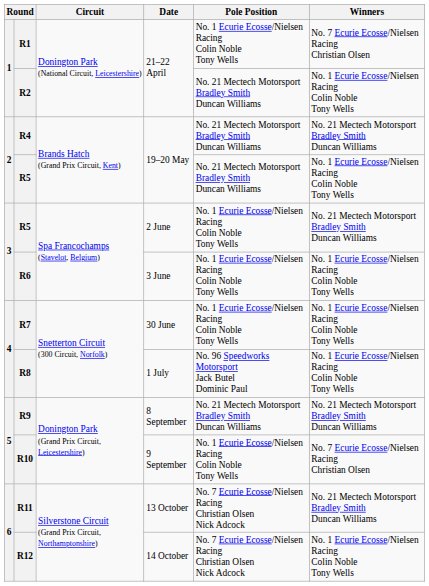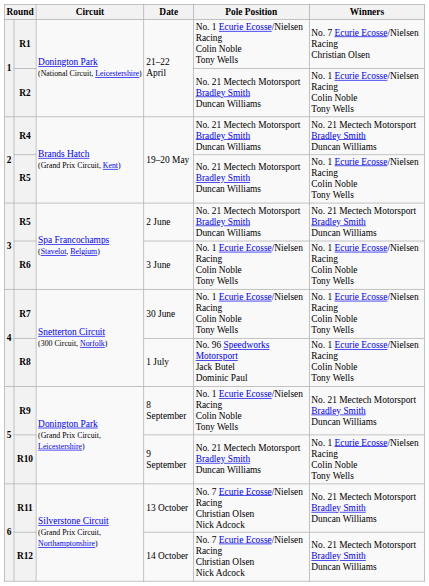R5 / 2 June | Pole Position: No. 1 Ecurie Ecosse/Nielsen Racing Colin Noble Tony Wells -> No. 21 Mectech Motorsport Bradley Smith Duncan Williams
R9 | Pole Position: No. 21 Mectech Motorsport Bradley Smith Duncan Williams -> No. 1 Ecurie Ecosse/Nielsen Racing Colin Noble Tony Wells
R10 | Pole Position: No. 1 Ecurie Ecosse/Nielsen Racing Colin Noble Tony Wells -> No. 21 Mectech Motorsport Bradley Smith Duncan Williams
R10 | Winners: No. 7 Ecurie Ecosse/Nielsen Racing Christian Olsen -> No. 1 Ecurie Ecosse/Nielsen Racing Colin Noble Tony Wells
R12 | Winners: No. 1 Ecurie Ecosse/Nielsen Racing Colin Noble Tony Wells -> No. 21 Mectech Motorsport Bradley Smith Duncan Williams
